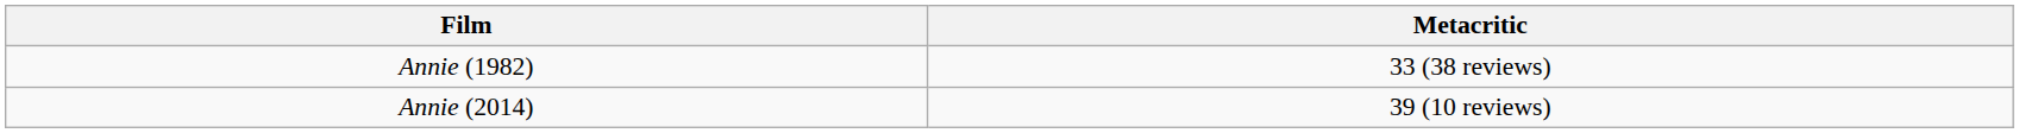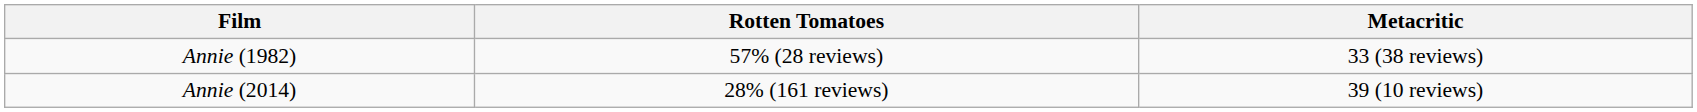+ column: Rotten Tomatoes | 57% (28 reviews) | 28% (161 reviews)
